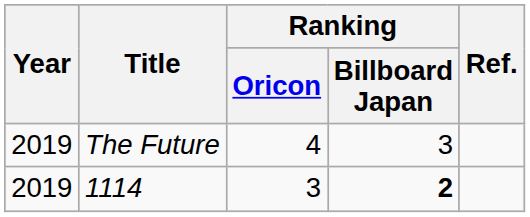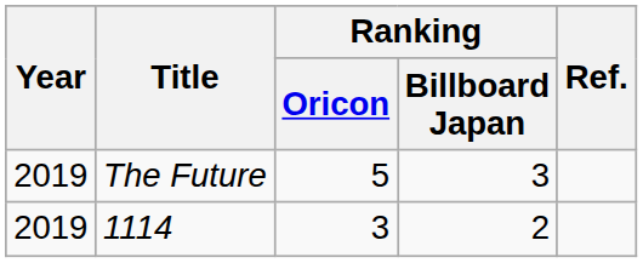The Future | Ranking / Oricon: 4 -> 5
1114 | Ranking / Billboard Japan: bold -> normal
